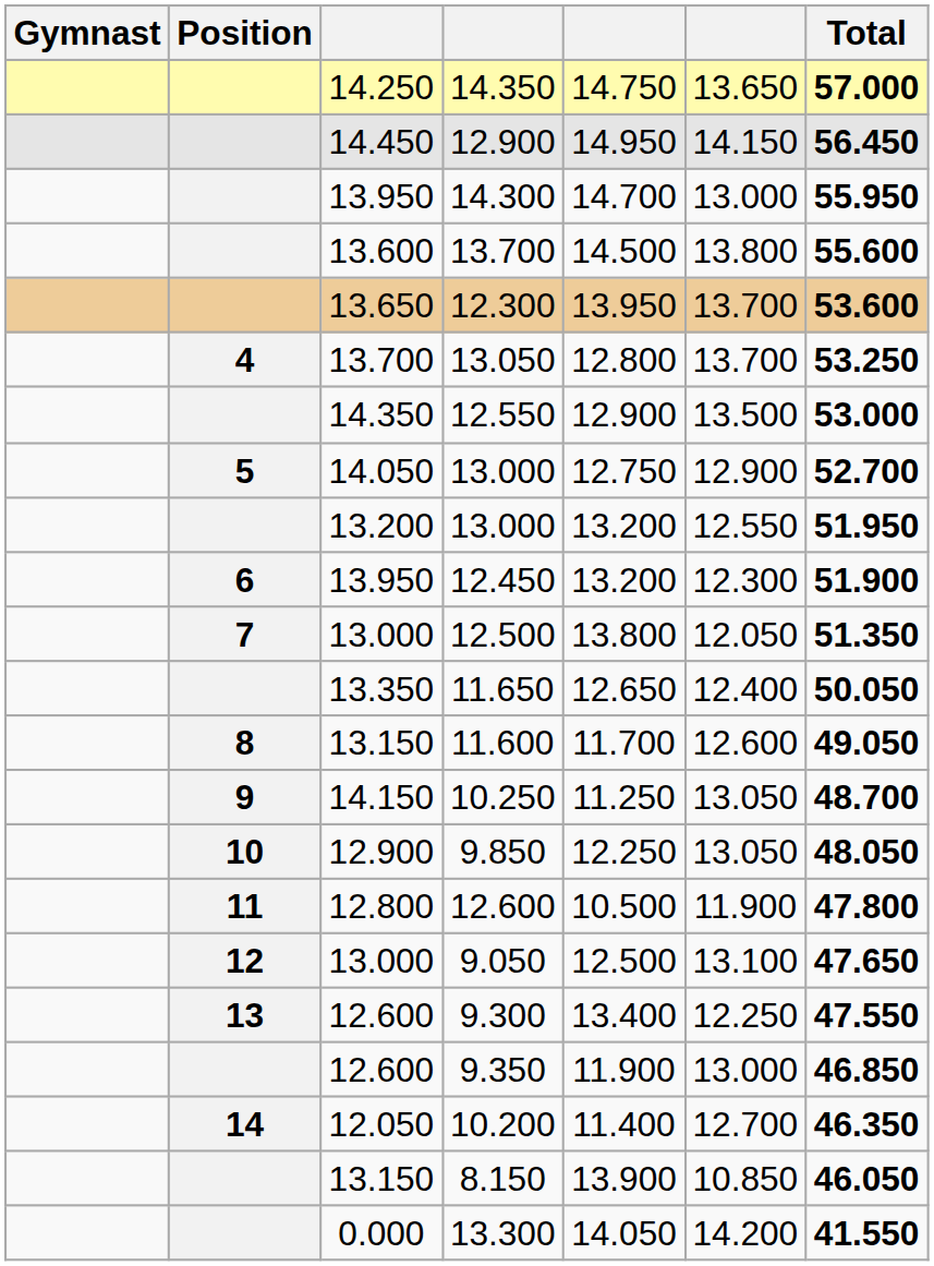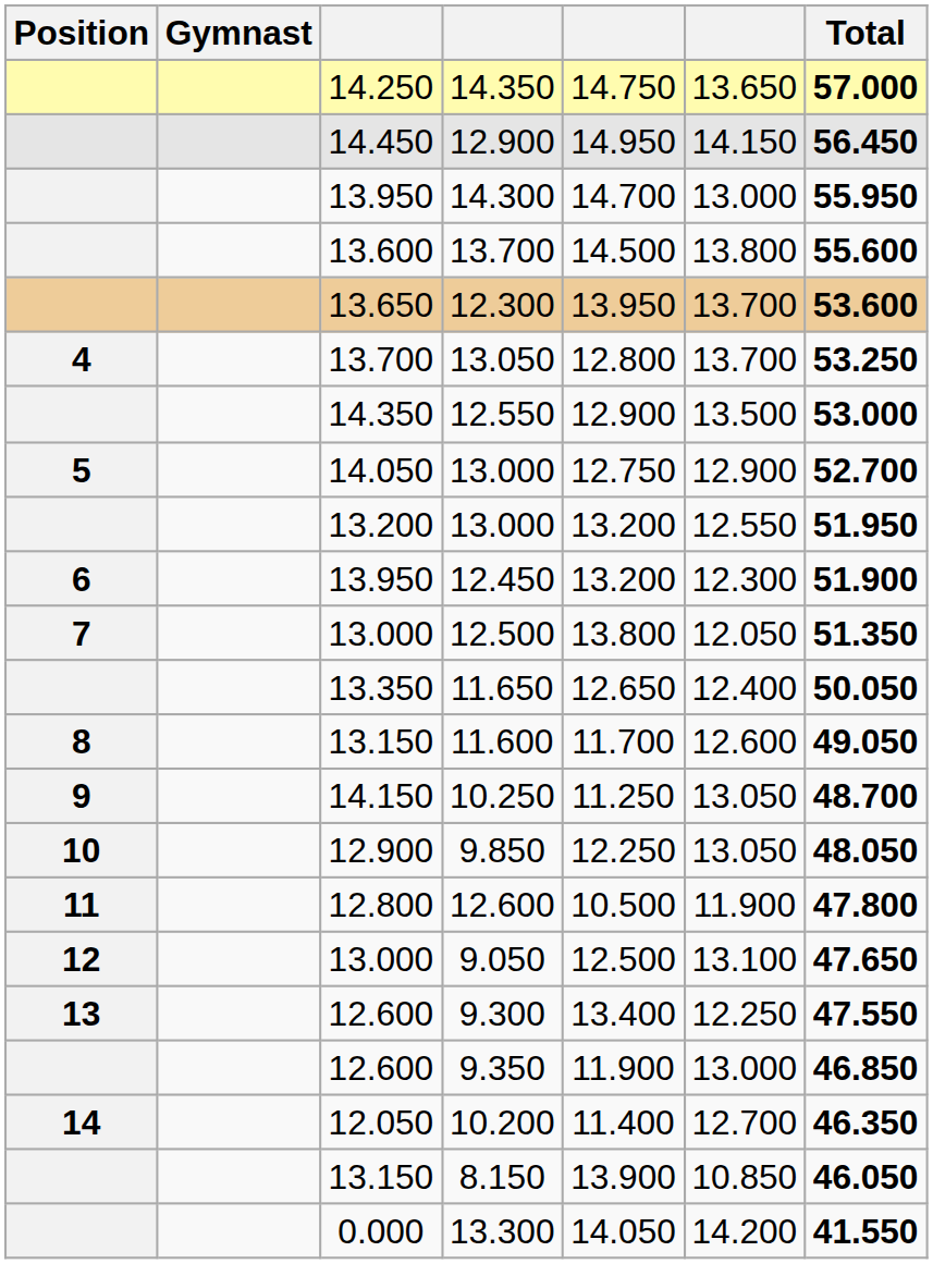columns swapped: Position <-> Gymnast
